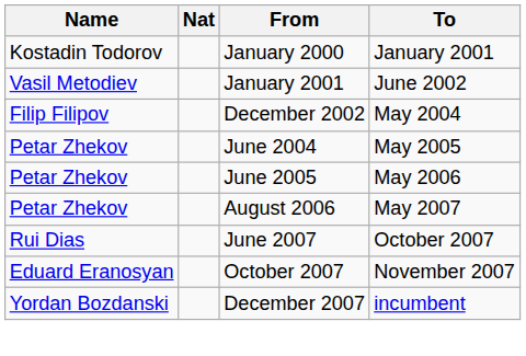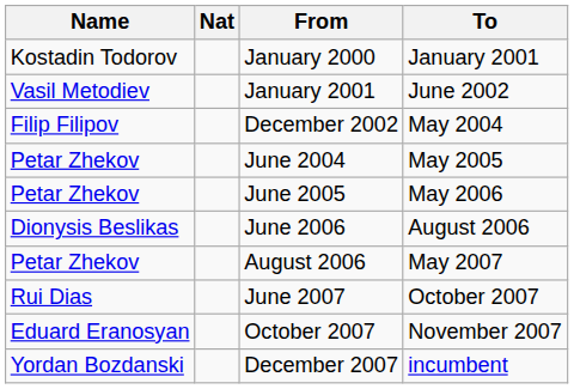+ row: Dionysis Beslikas | June 2006 | August 2006
